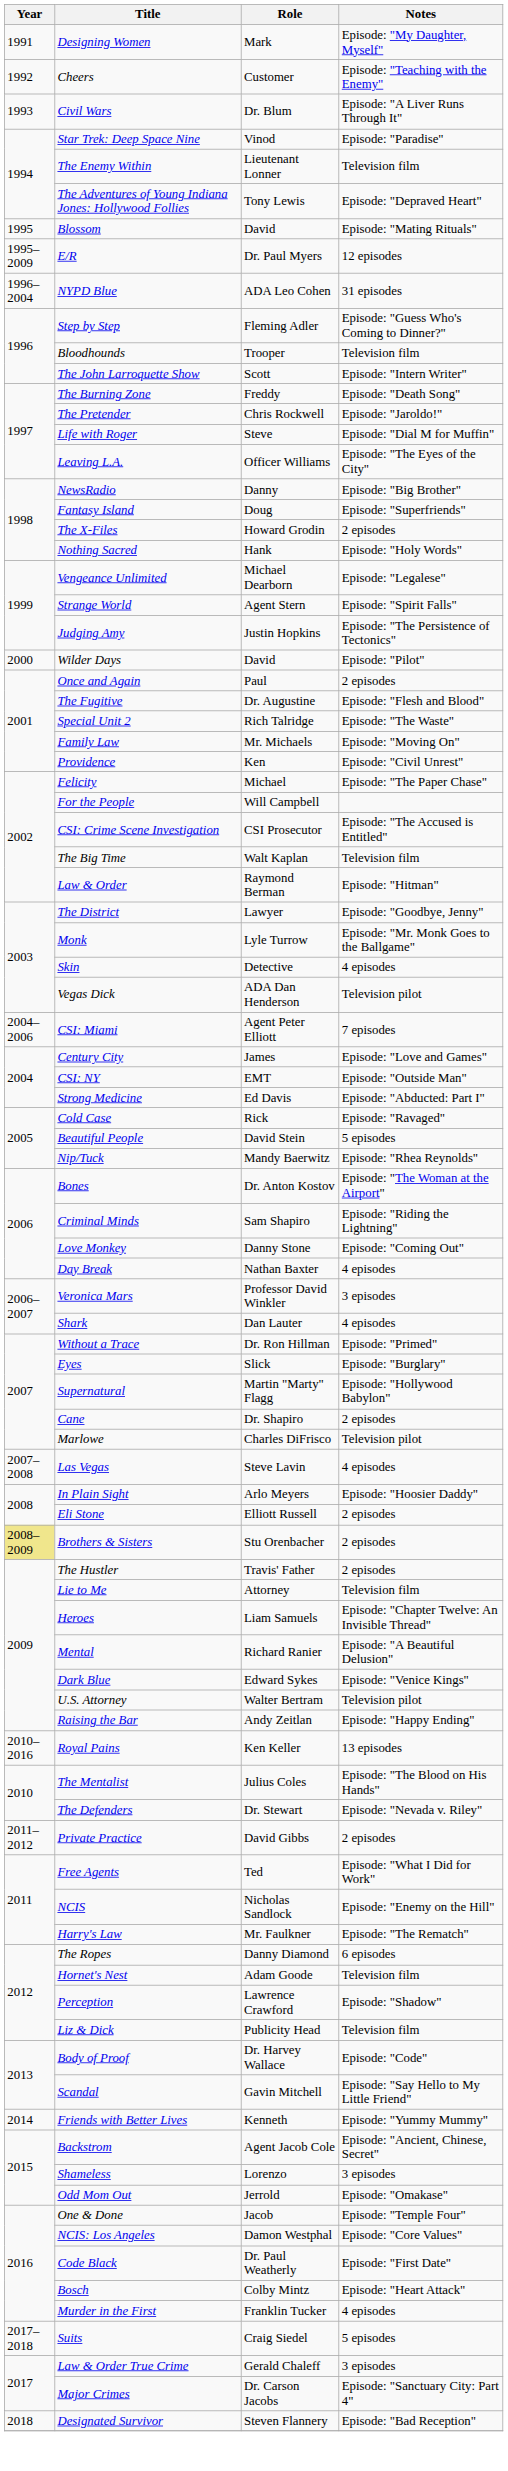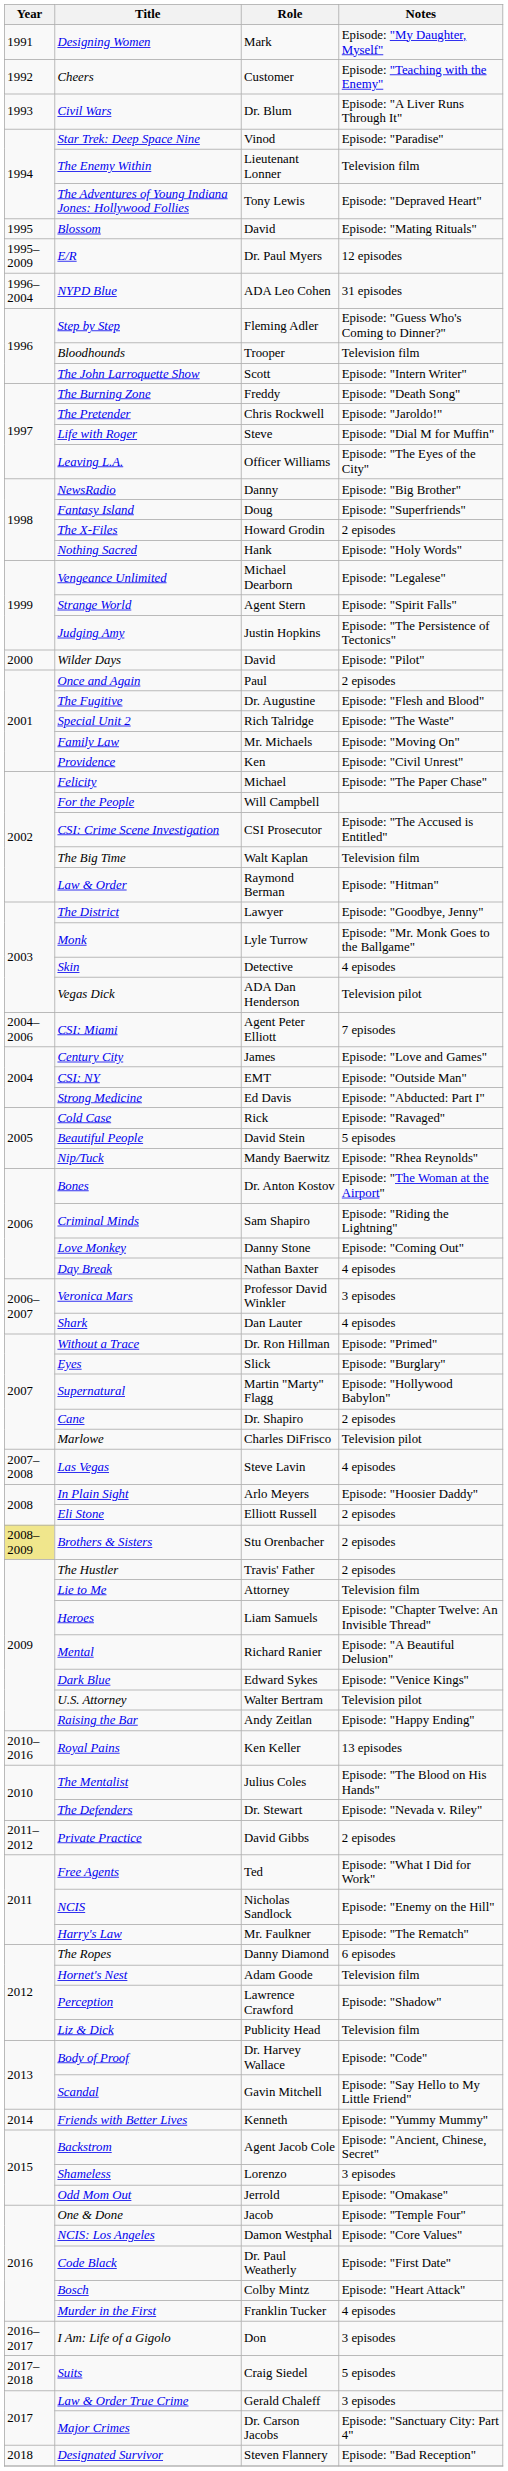+ row: 2016–2017 | I Am: Life of a Gigolo | Don | 3 episodes
